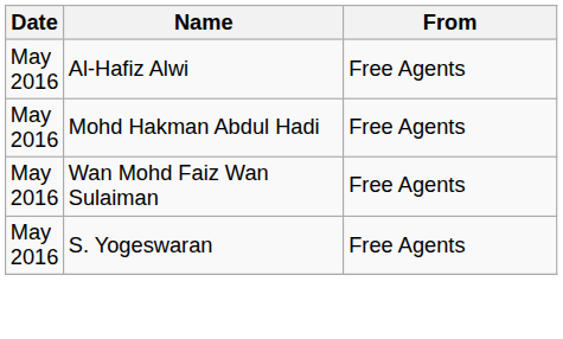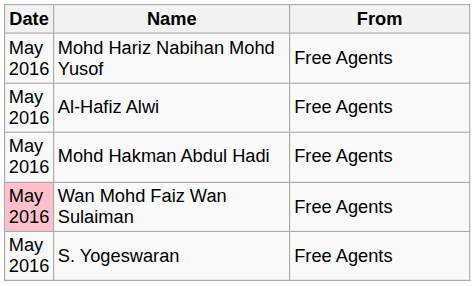+ row: May 2016 | Mohd Hariz Nabihan Mohd Yusof | Free Agents
Wan Mohd Faiz Wan Sulaiman | Date: no background -> pink background
